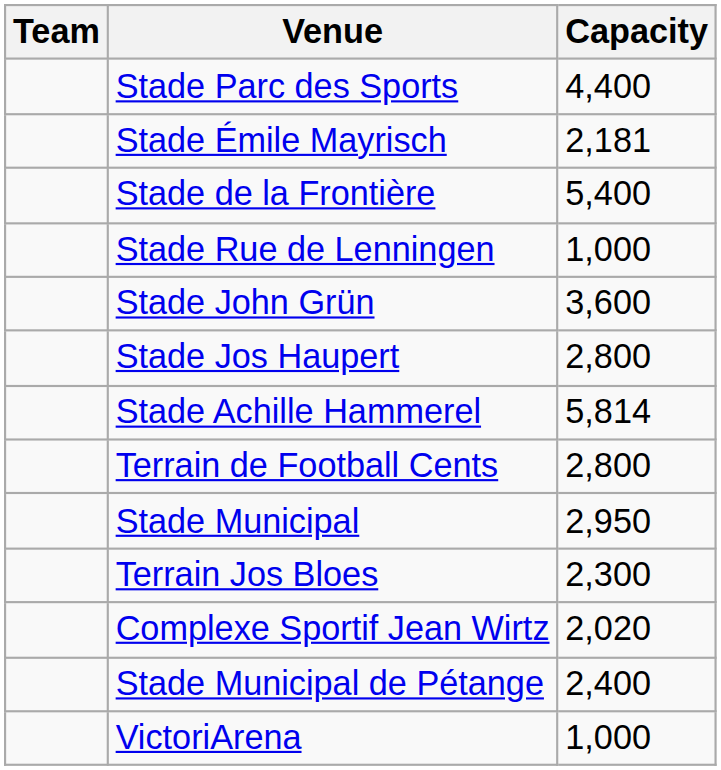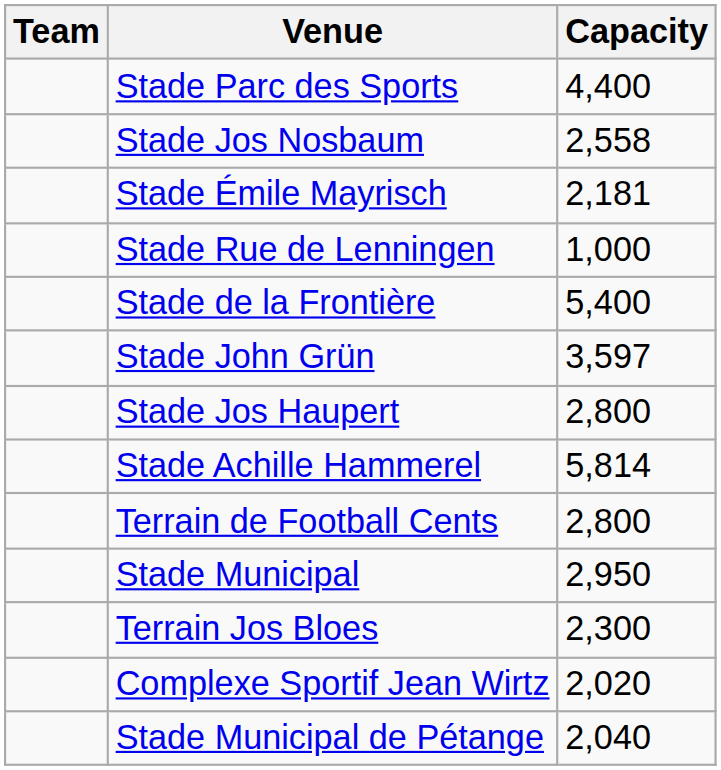+ row: Stade Jos Nosbaum | 2,558
rows swapped: Stade Rue de Lenningen <-> Stade de la Frontière
Stade John Grün | Capacity: 3,600 -> 3,597
Stade Municipal de Pétange | Capacity: 2,400 -> 2,040
- row: VictoriArena | 1,000
